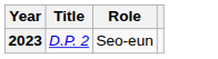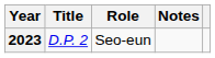+ column: Notes
